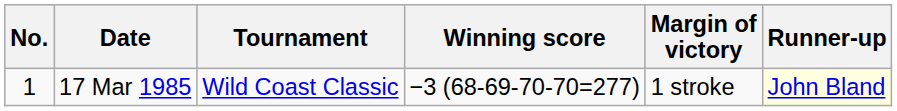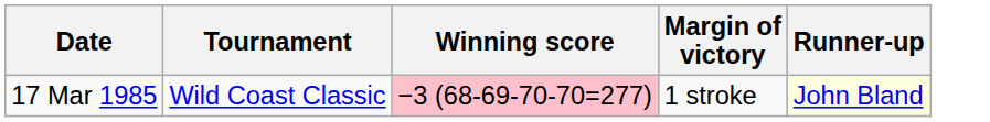- column: No. | 1
17 Mar 1985 | Winning score: no background -> pink background
